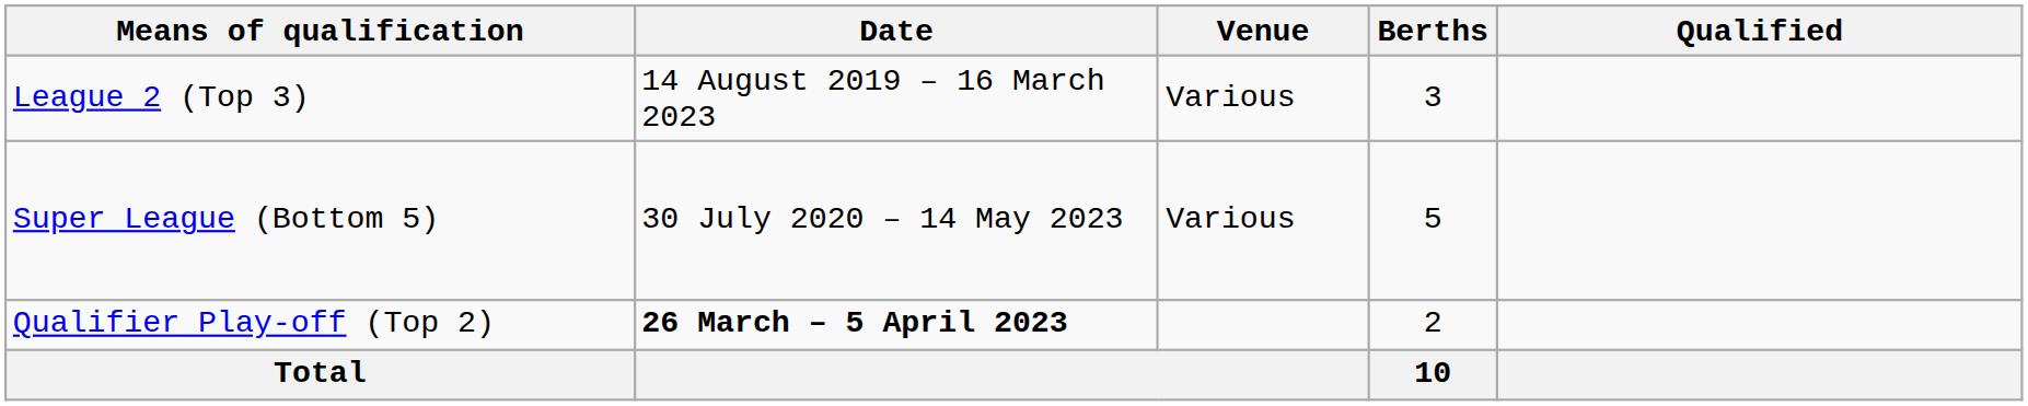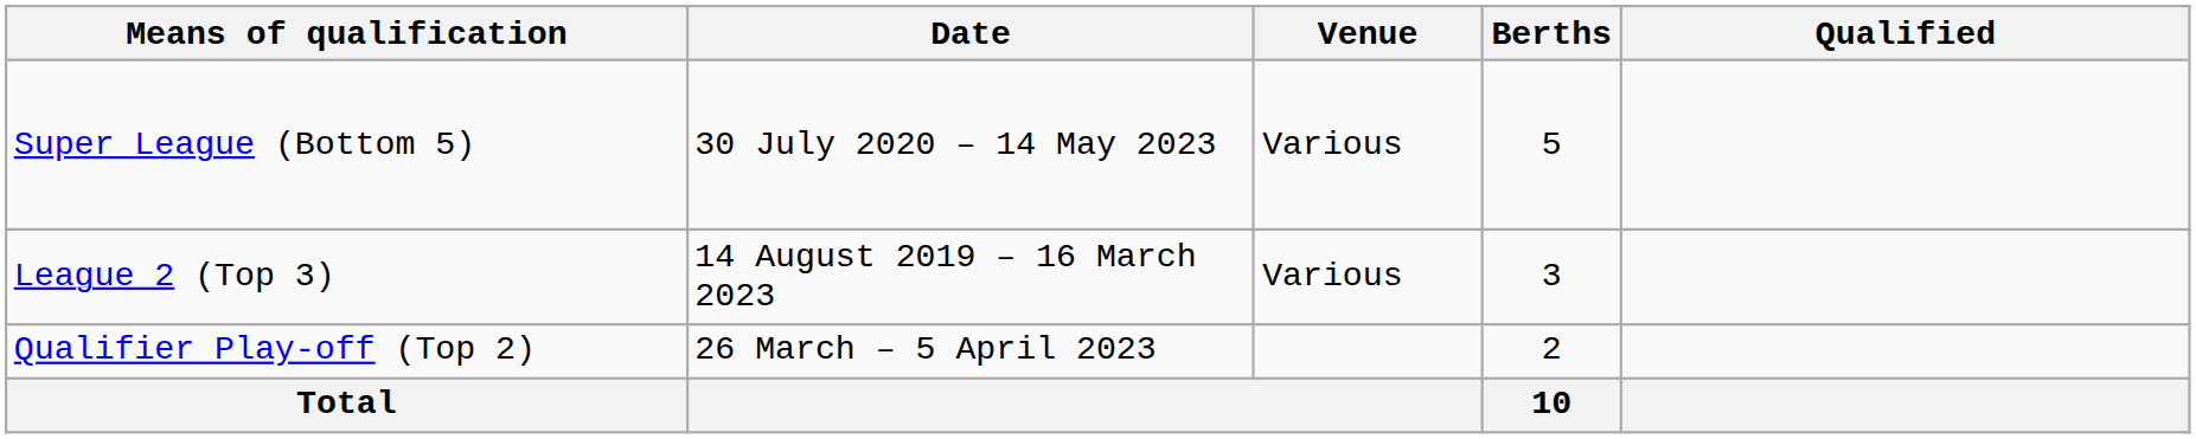rows swapped: Super League (Bottom 5) <-> League 2 (Top 3)
Qualifier Play-off (Top 2) | Date: bold -> normal
